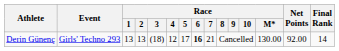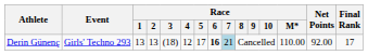Derin Günenç | Race / 7: no background -> lightblue background
Derin Günenç | Race / M*: 130.00 -> 110.00
Derin Günenç | Final Rank: 14 -> 17
